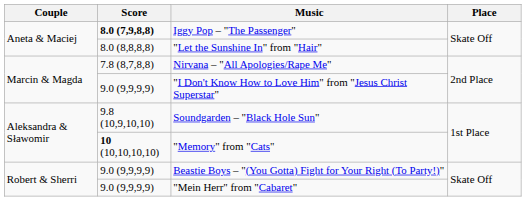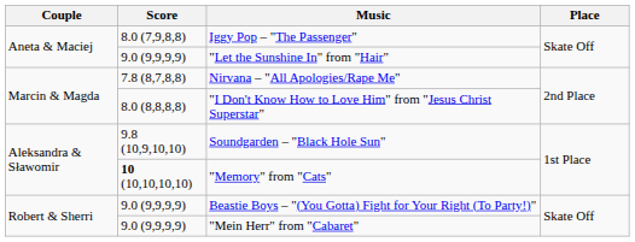Iggy Pop – "The Passenger" | Score: bold -> normal
"Let the Sunshine In" from "Hair" | Score: 8.0 (8,8,8,8) -> 9.0 (9,9,9,9)
"I Don't Know How to Love Him" from "Jesus Christ Superstar" | Score: 9.0 (9,9,9,9) -> 8.0 (8,8,8,8)
